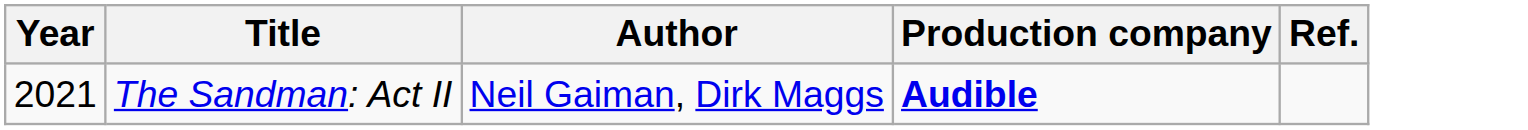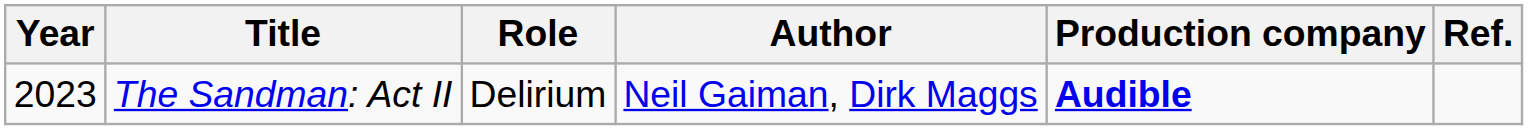+ column: Role | Delirium
The Sandman: Act II | Year: 2021 -> 2023
